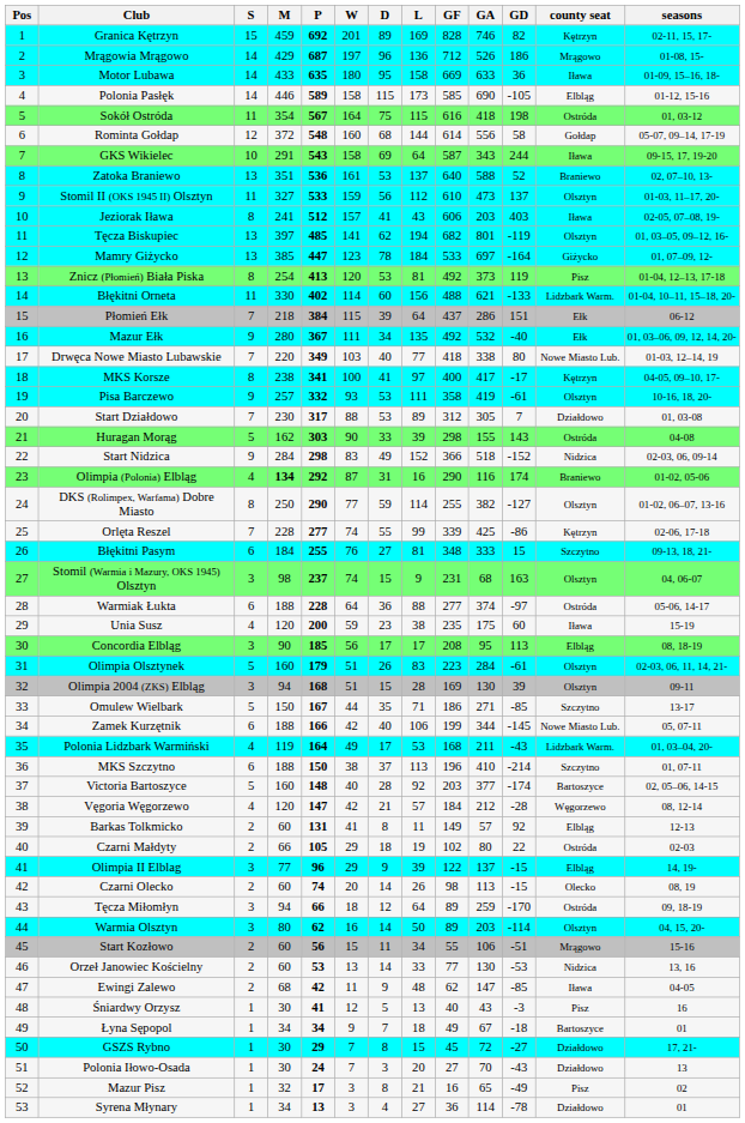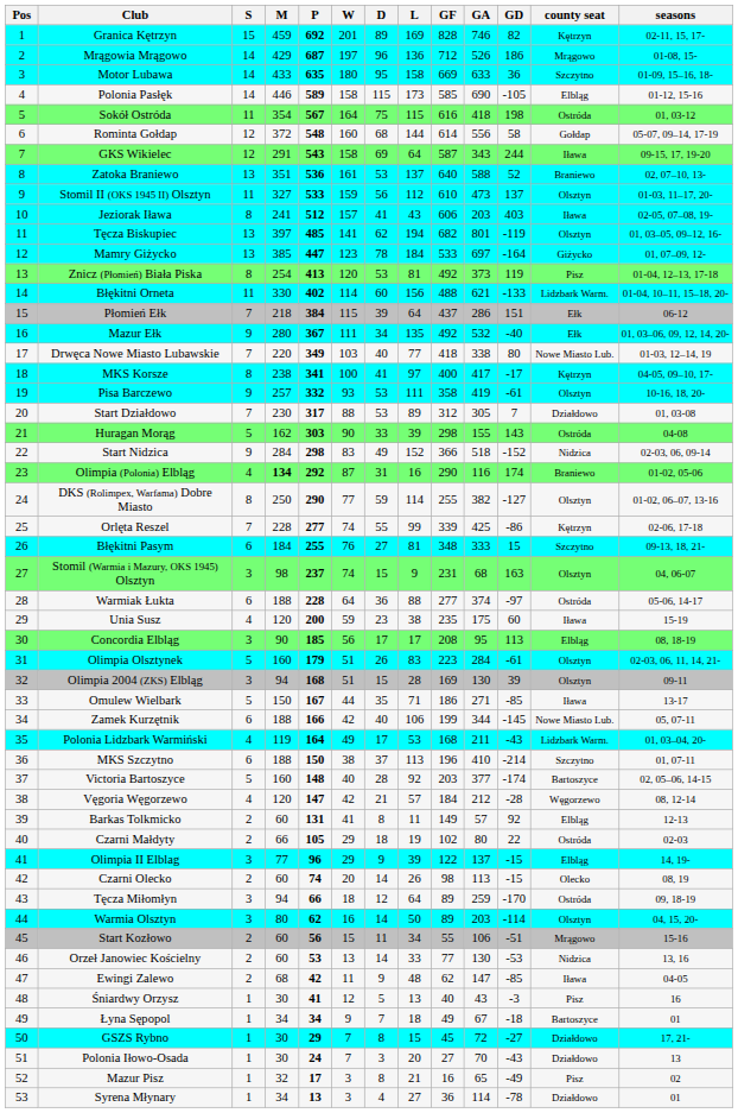Motor Lubawa | county seat: Iława -> Szczytno
GKS Wikielec | S: 10 -> 12
Omulew Wielbark | county seat: Szczytno -> Iława
